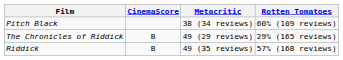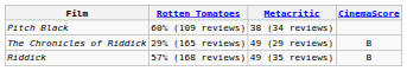columns swapped: Rotten Tomatoes <-> CinemaScore
